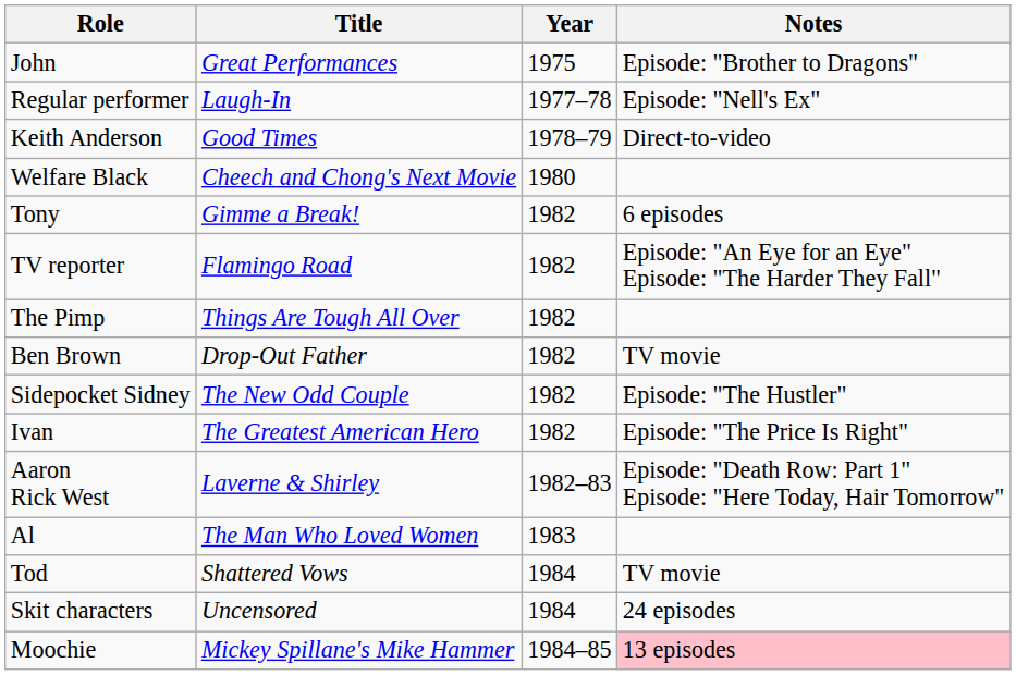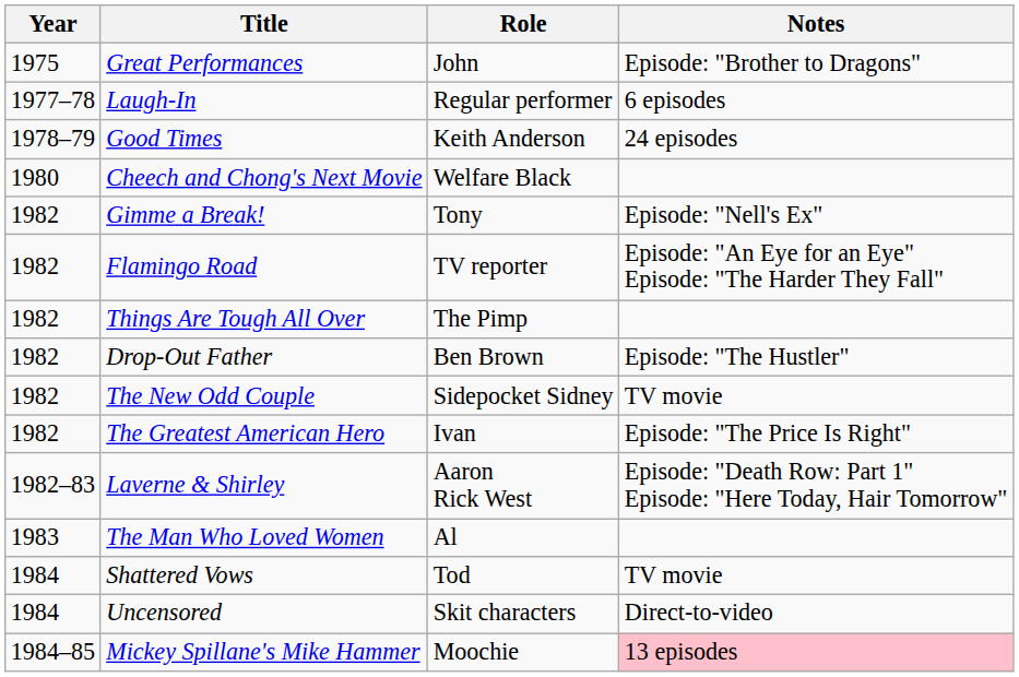columns swapped: Year <-> Role
Laugh-In | Notes: Episode: "Nell's Ex" -> 6 episodes
Good Times | Notes: Direct-to-video -> 24 episodes
Gimme a Break! | Notes: 6 episodes -> Episode: "Nell's Ex"
Drop-Out Father | Notes: TV movie -> Episode: "The Hustler"
The New Odd Couple | Notes: Episode: "The Hustler" -> TV movie
Uncensored | Notes: 24 episodes -> Direct-to-video
